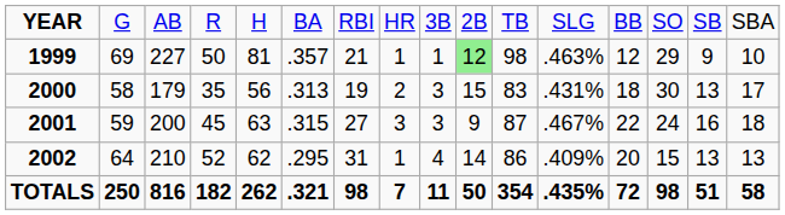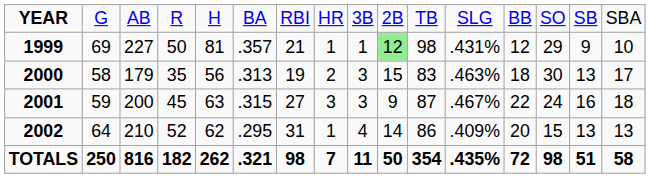1999 | column 12: .463% -> .431%
2000 | column 12: .431% -> .463%
